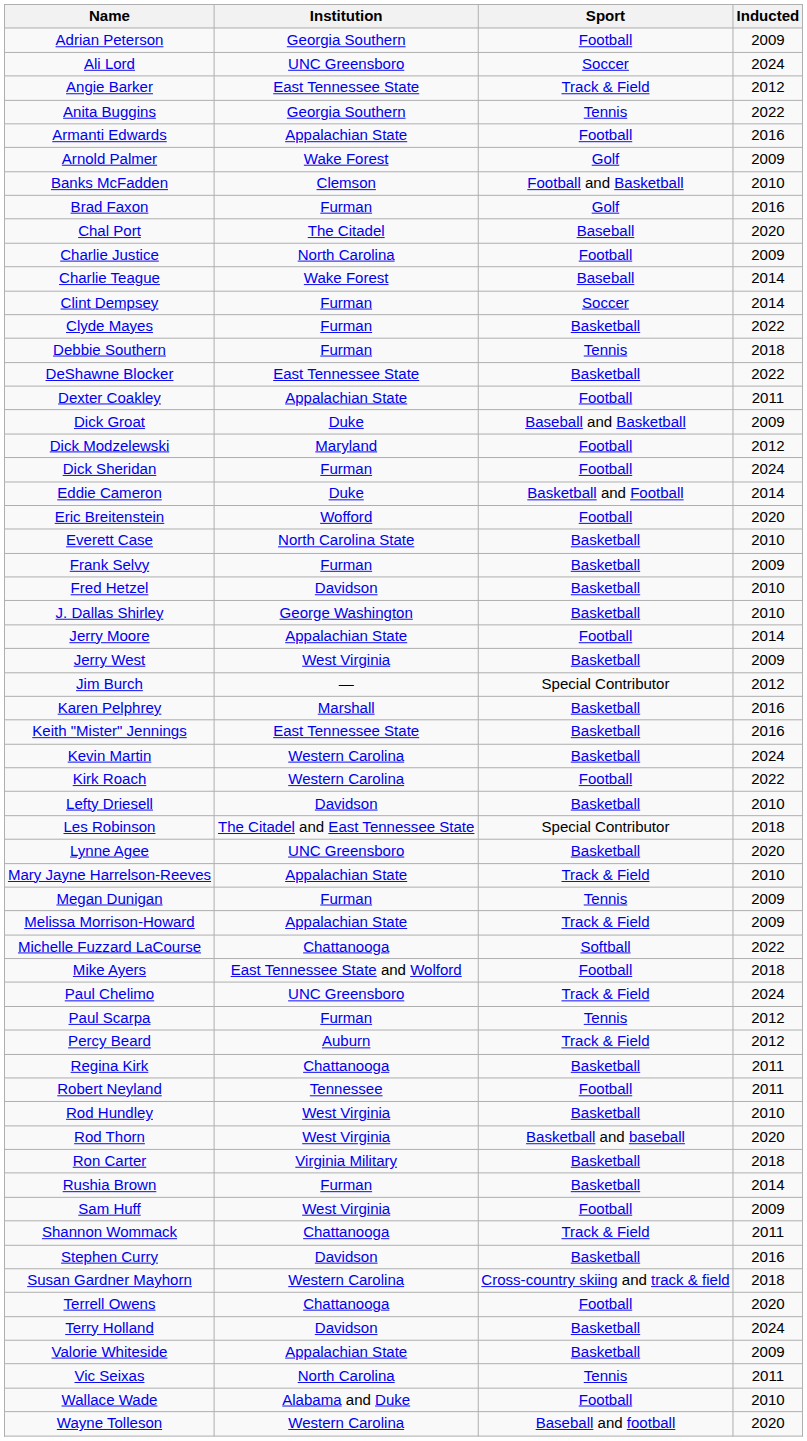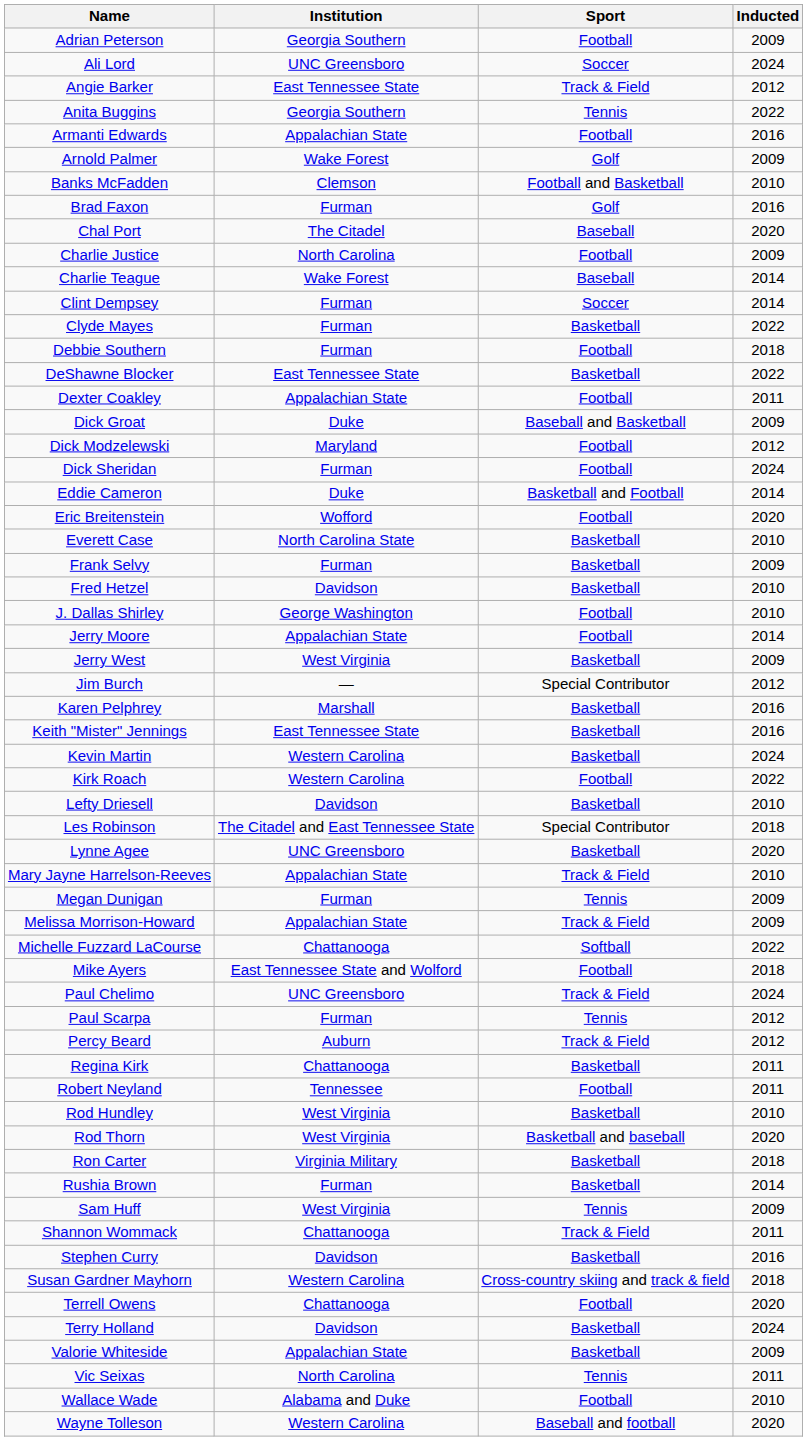Debbie Southern | Sport: Tennis -> Football
J. Dallas Shirley | Sport: Basketball -> Football
Sam Huff | Sport: Football -> Tennis
